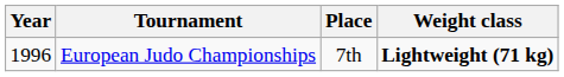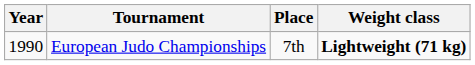European Judo Championships | Year: 1996 -> 1990
